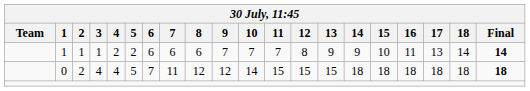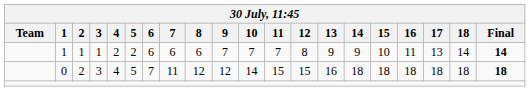0 | 3: 4 -> 3
0 | 13: 15 -> 16
